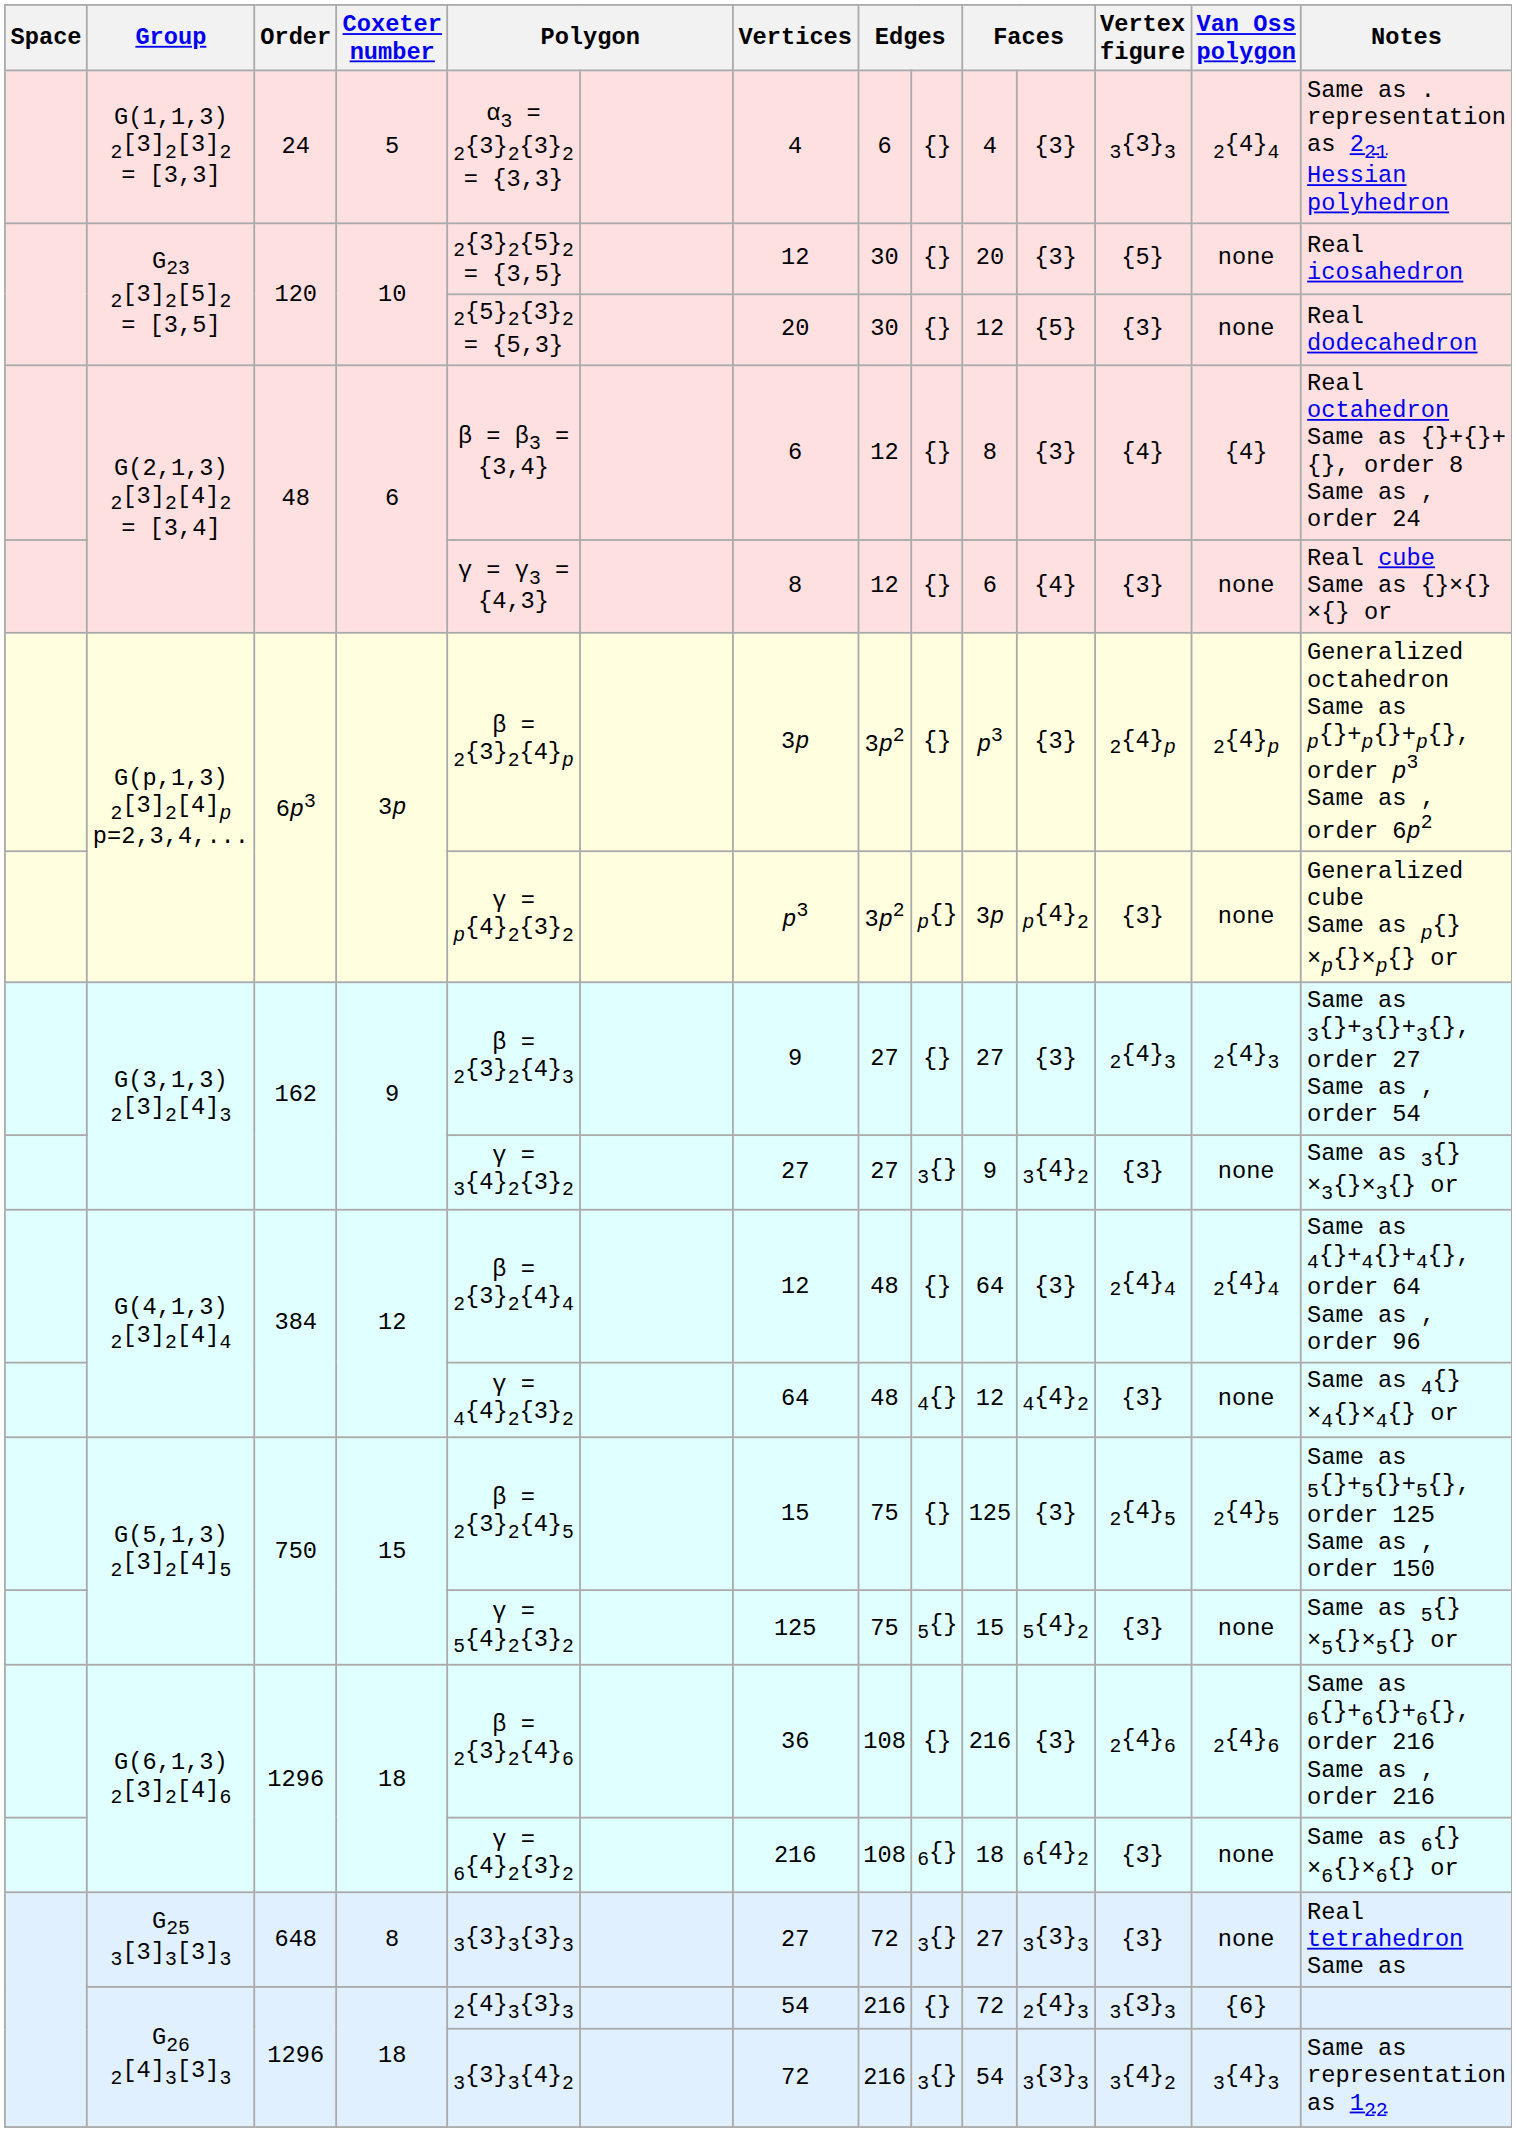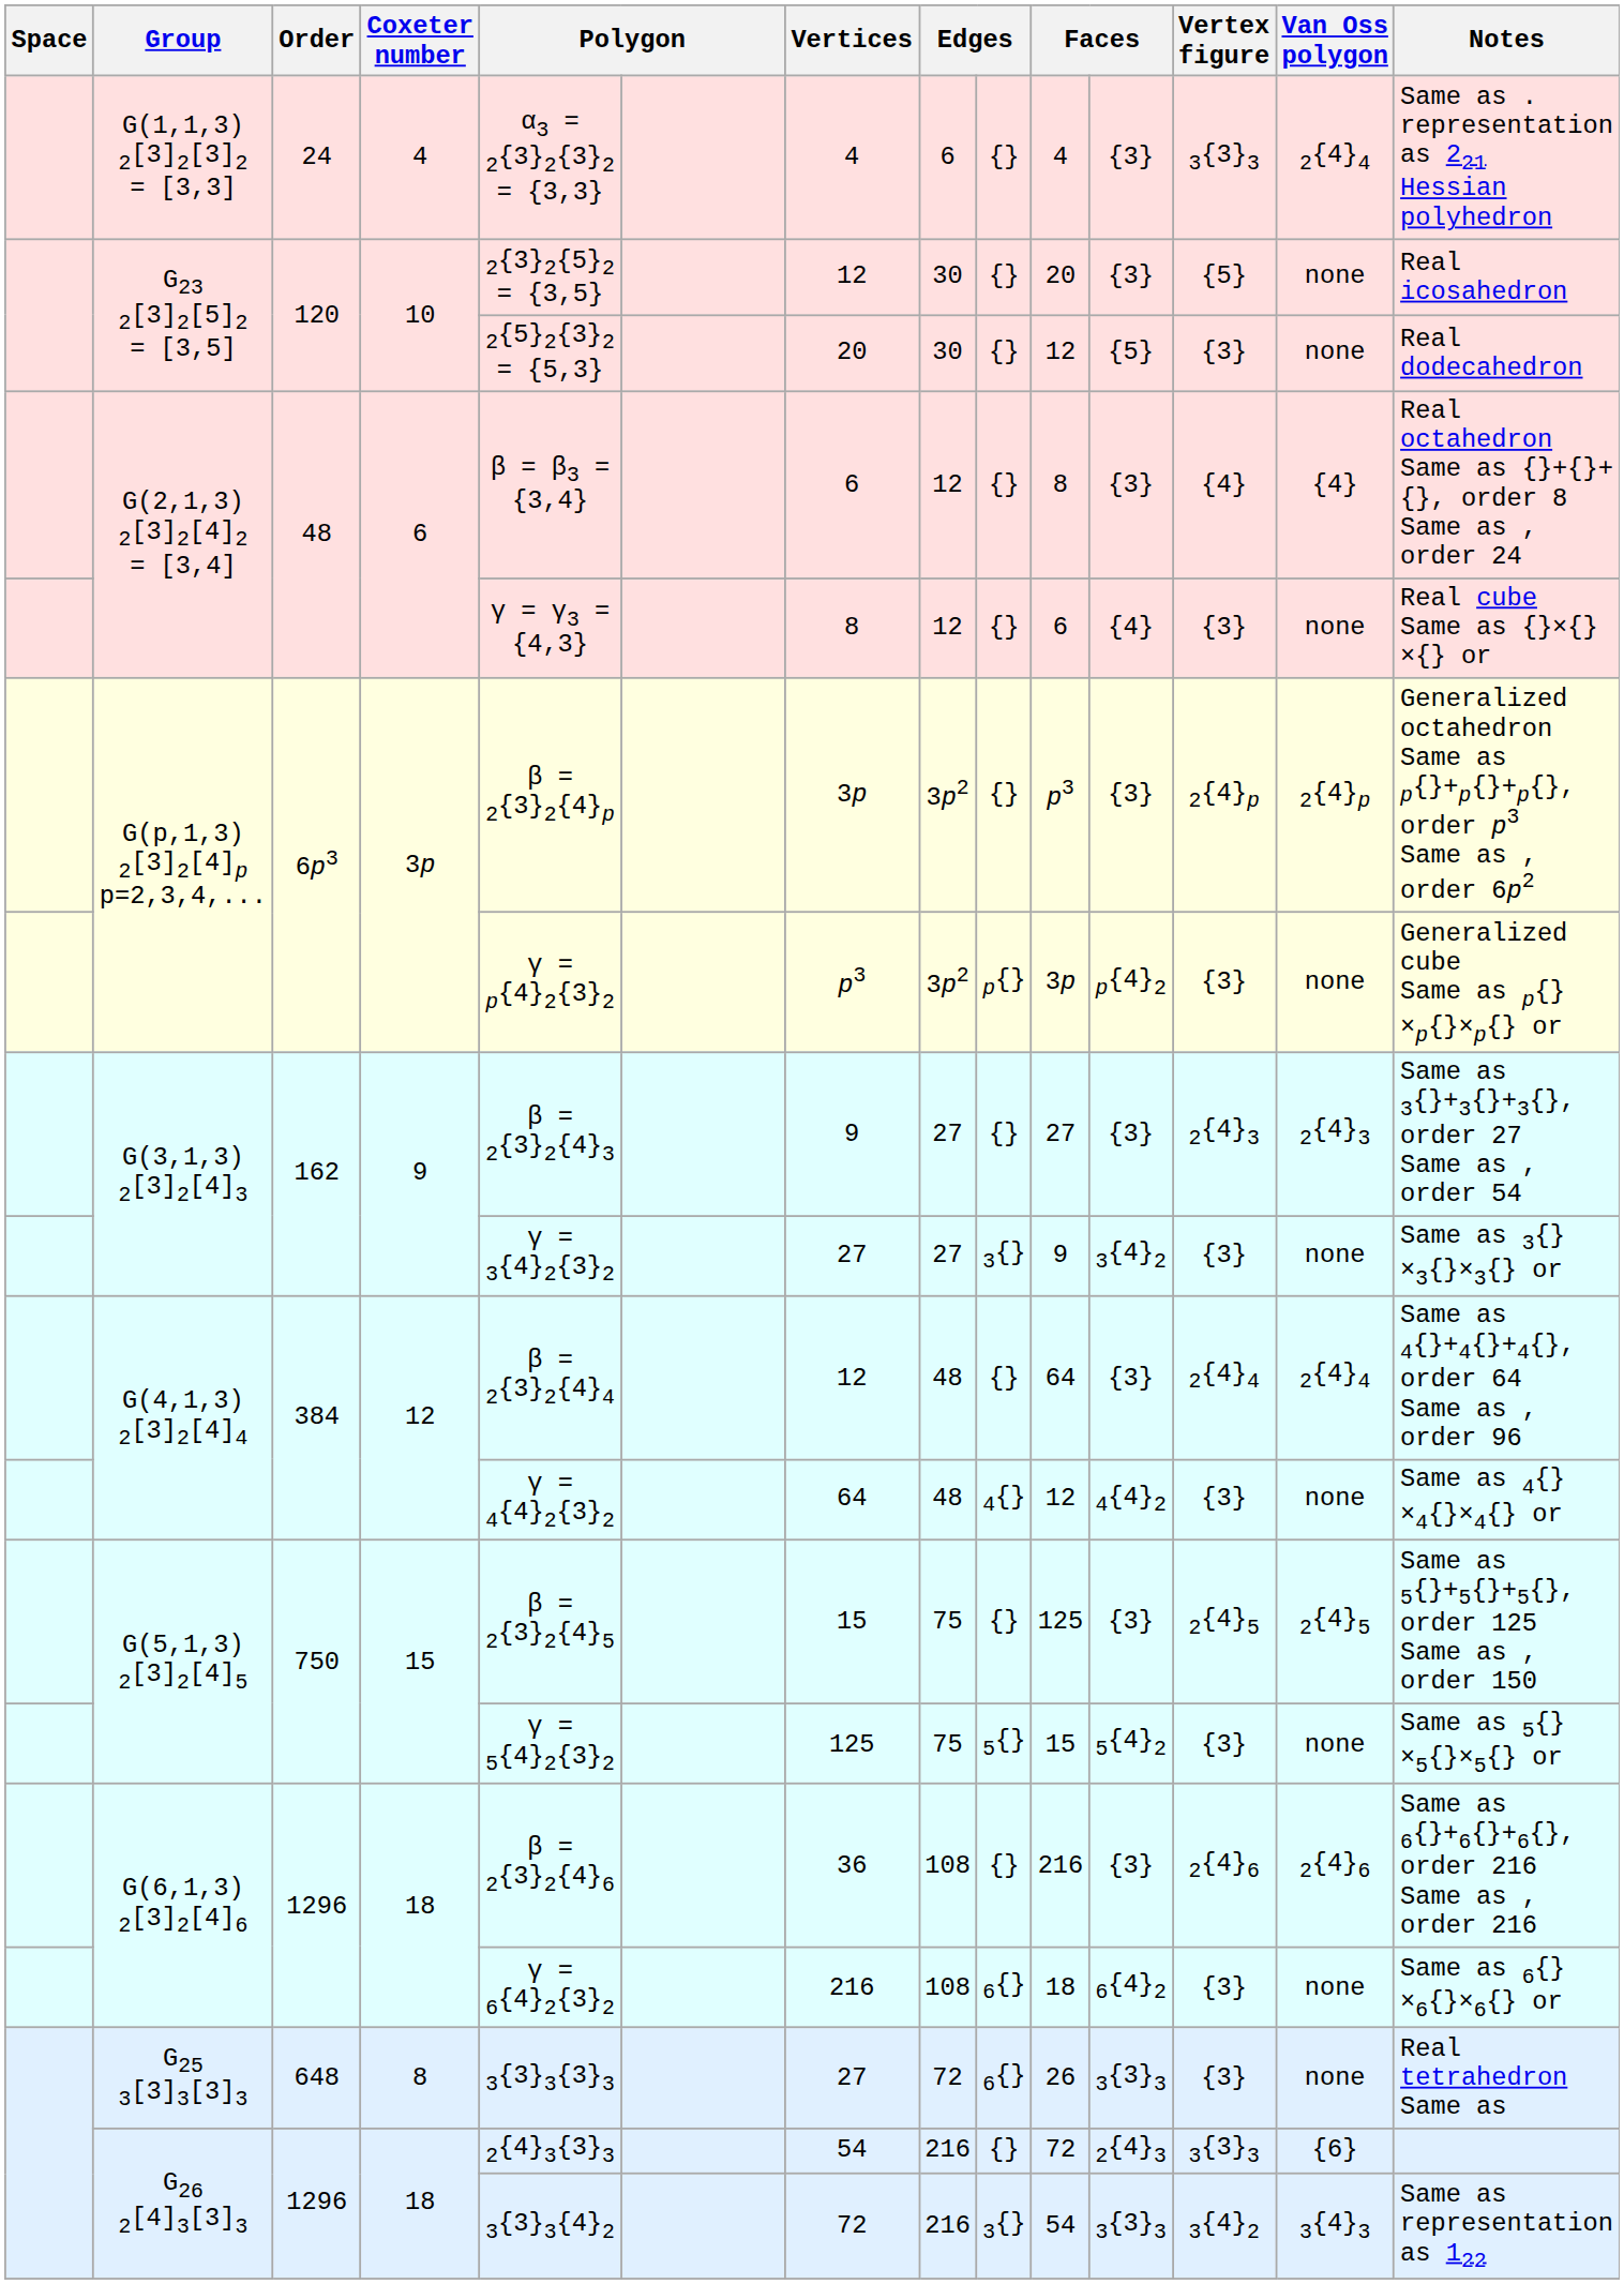G(1,1,3) 2[3]2[3]2 = [3,3] | Coxeter number: 5 -> 4
G25 3[3]3[3]3 | column 9: 3{} -> 6{}
G25 3[3]3[3]3 | column 10: 27 -> 26
